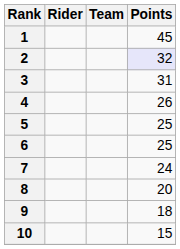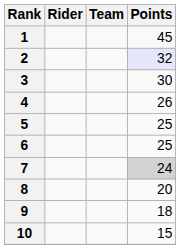3 | Points: 31 -> 30
7 | Points: no background -> lightgrey background
